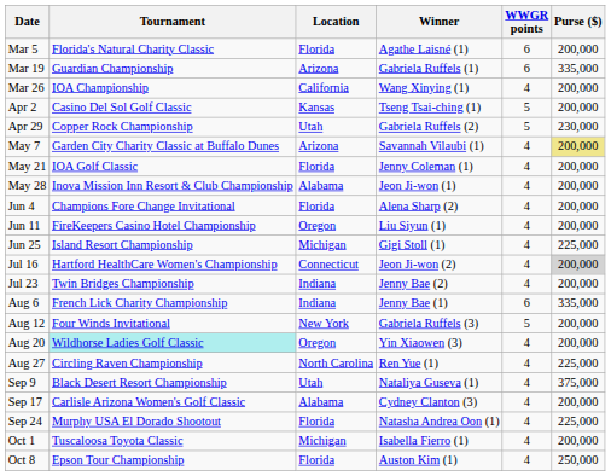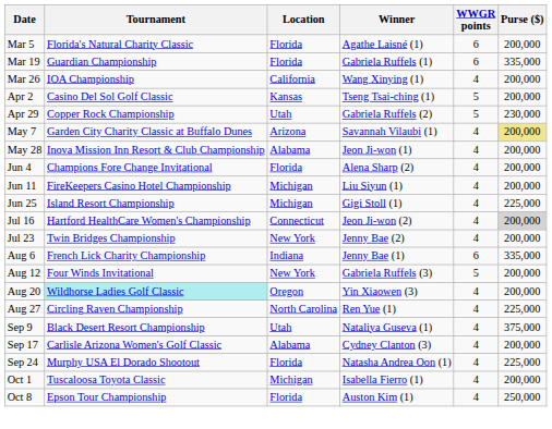Mar 19 | Location: Arizona -> Florida
- row: May 21 | IOA Golf Classic | Florida | Jenny Coleman (1) | 4 | 200,000
Jun 11 | Location: Oregon -> Michigan
Jul 23 | Location: Indiana -> New York
